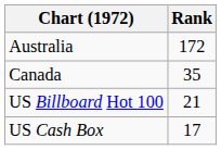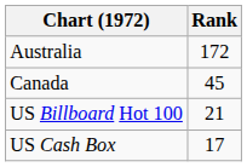Canada | Rank: 35 -> 45
